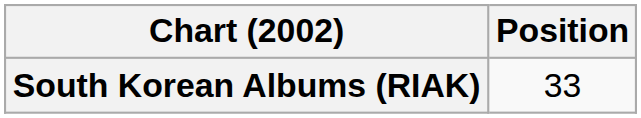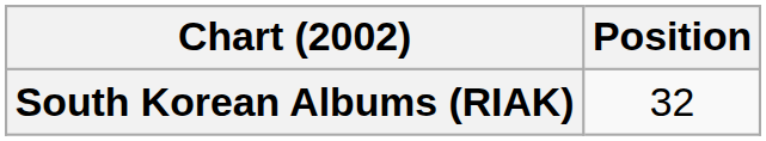South Korean Albums (RIAK) | Position: 33 -> 32
